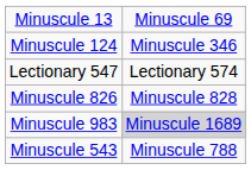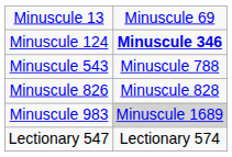Minuscule 124 | column 2: normal -> bold
rows swapped: Minuscule 543 <-> Lectionary 547
